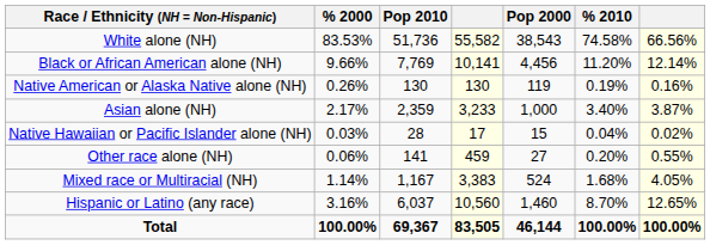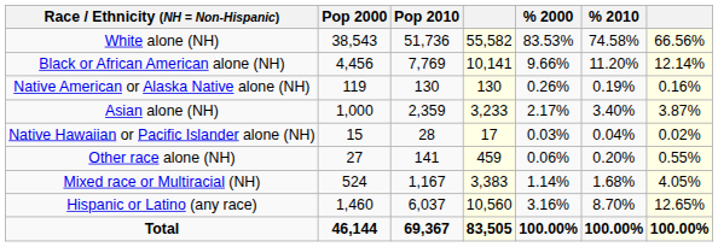columns swapped: Pop 2000 <-> % 2000
